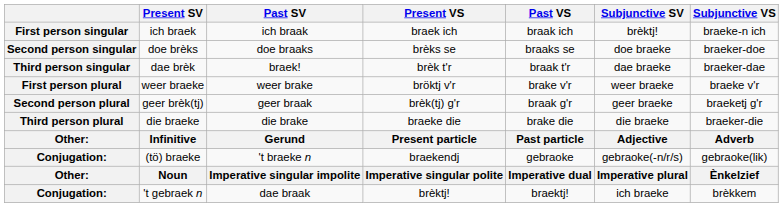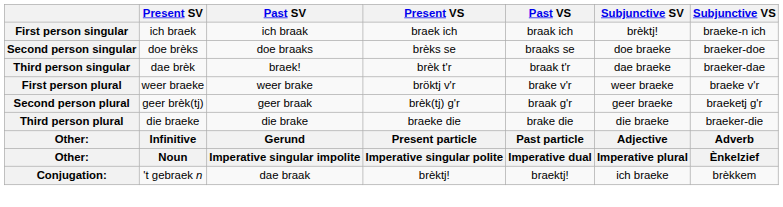- row: Conjugation: | (tö) braeke | 't braeke n | braekendj | gebraoke | gebraoke(-n/r/s) | gebraoke(lik)
